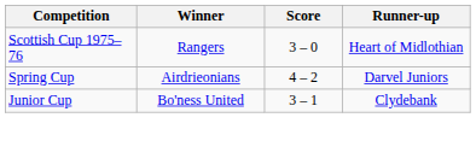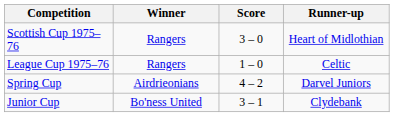+ row: League Cup 1975–76 | Rangers | 1 – 0 | Celtic
